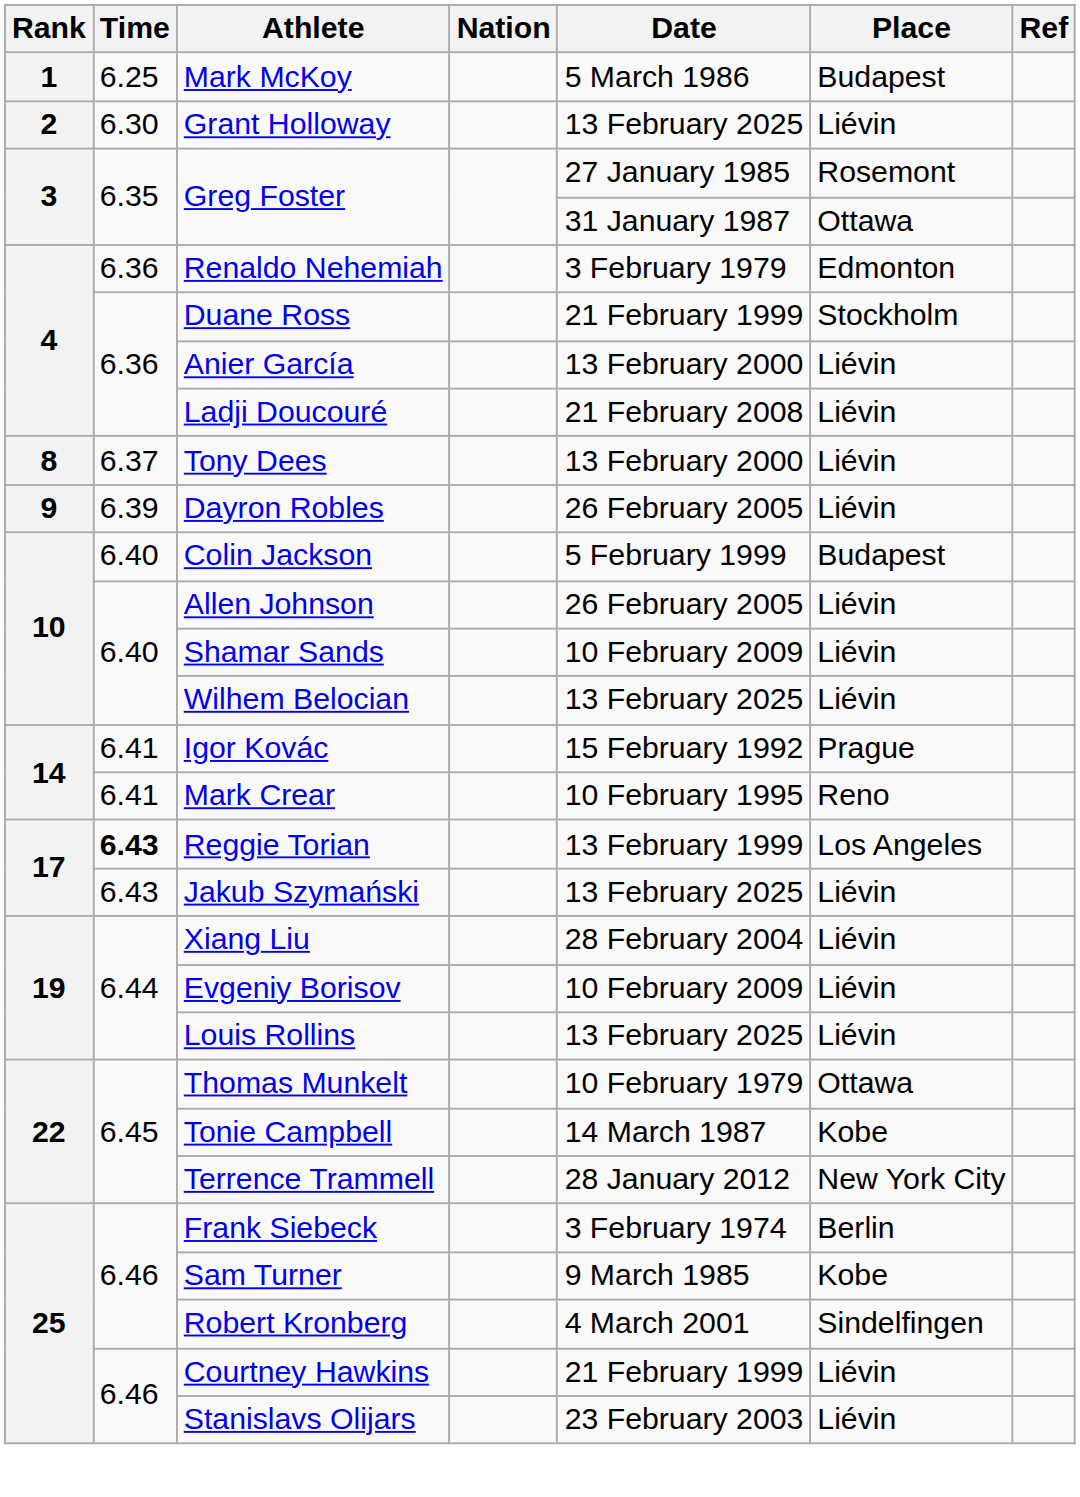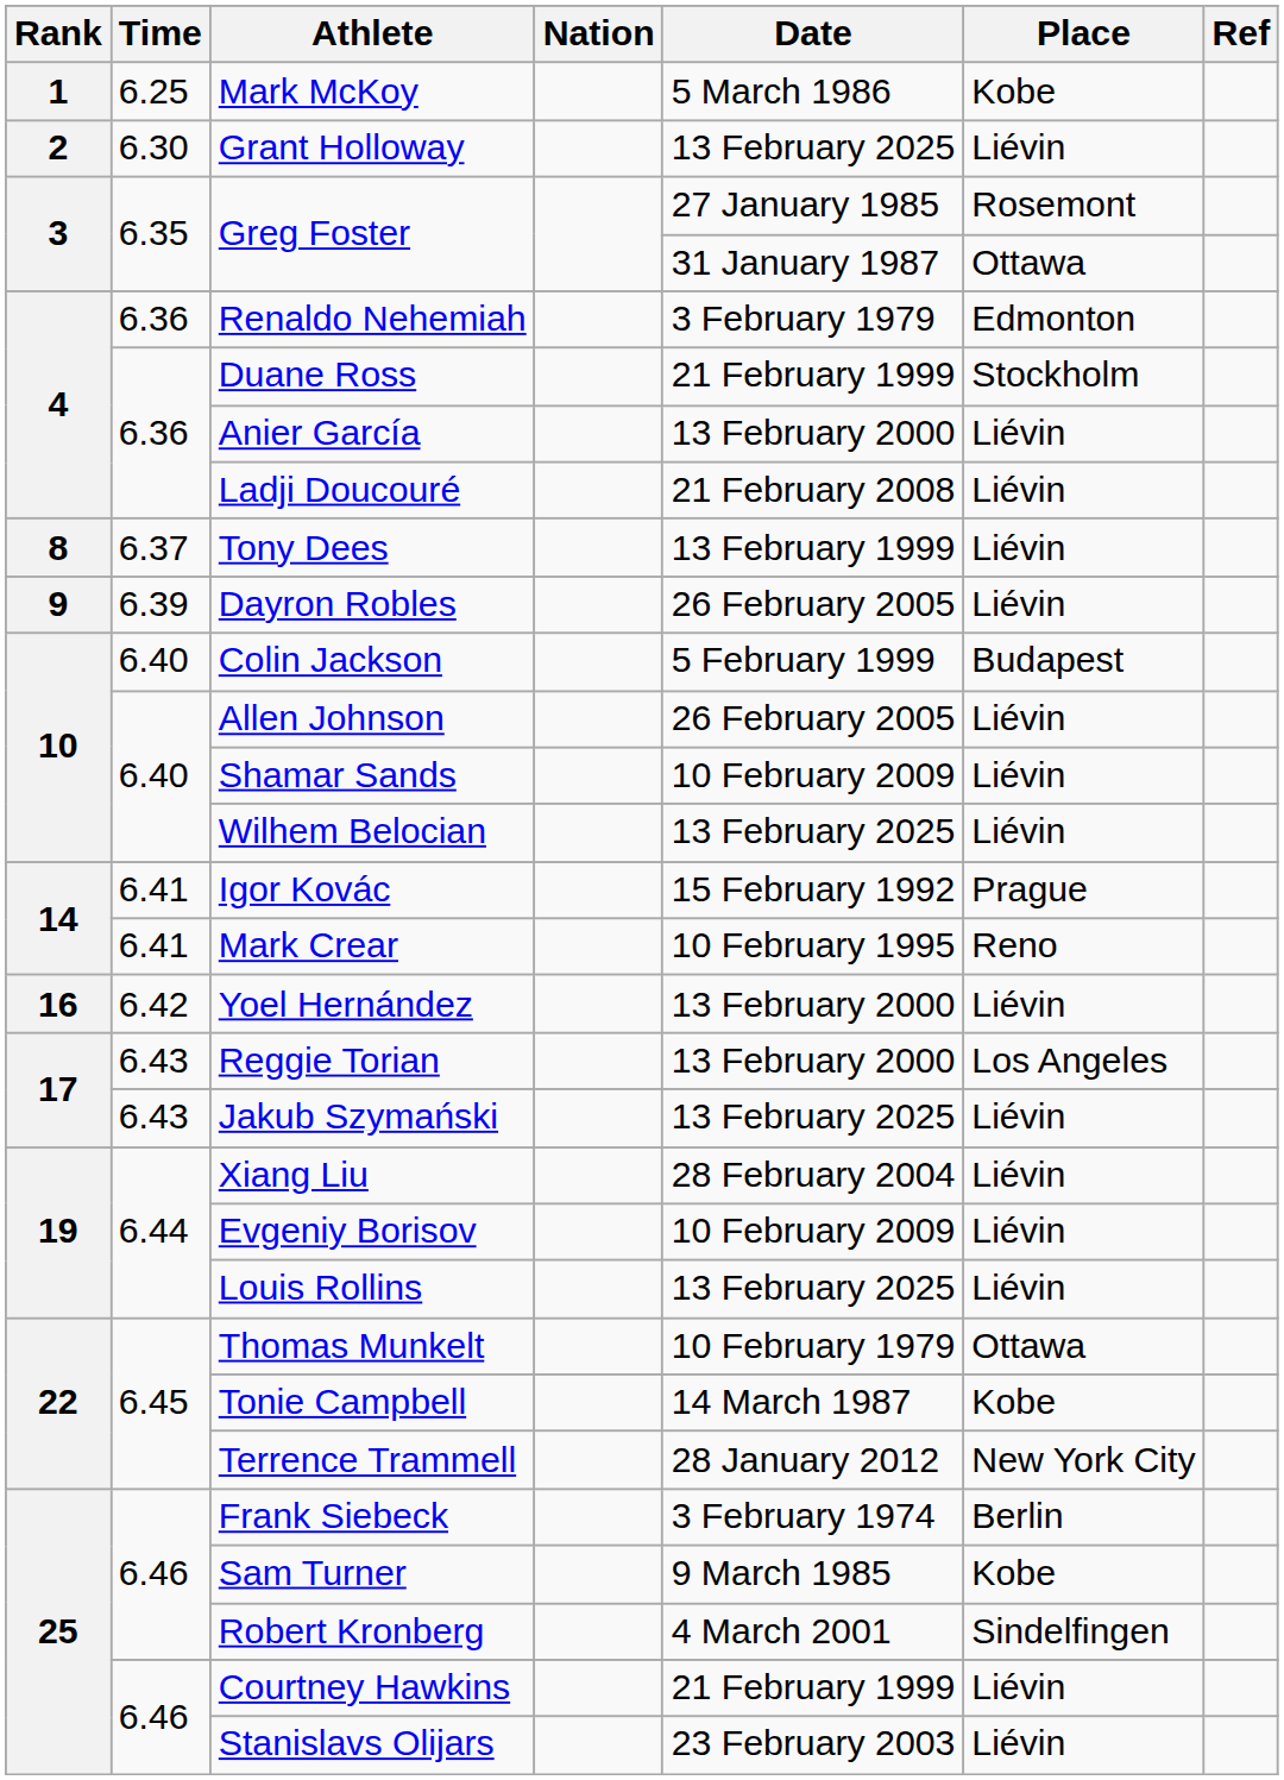Mark McKoy | Place: Budapest -> Kobe
Tony Dees | Date: 13 February 2000 -> 13 February 1999
+ row: 16 | 6.42 | Yoel Hernández | 13 February 2000 | Liévin
Reggie Torian | Time: bold -> normal
Reggie Torian | Date: 13 February 1999 -> 13 February 2000
